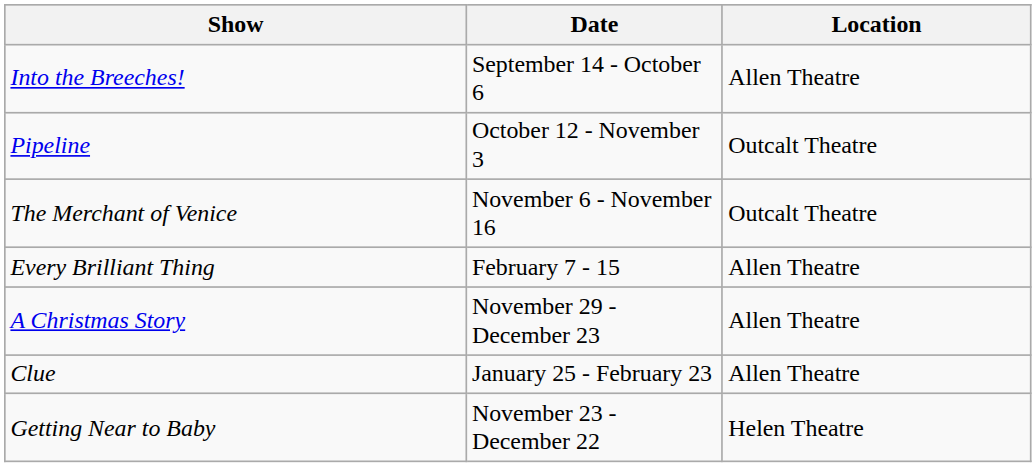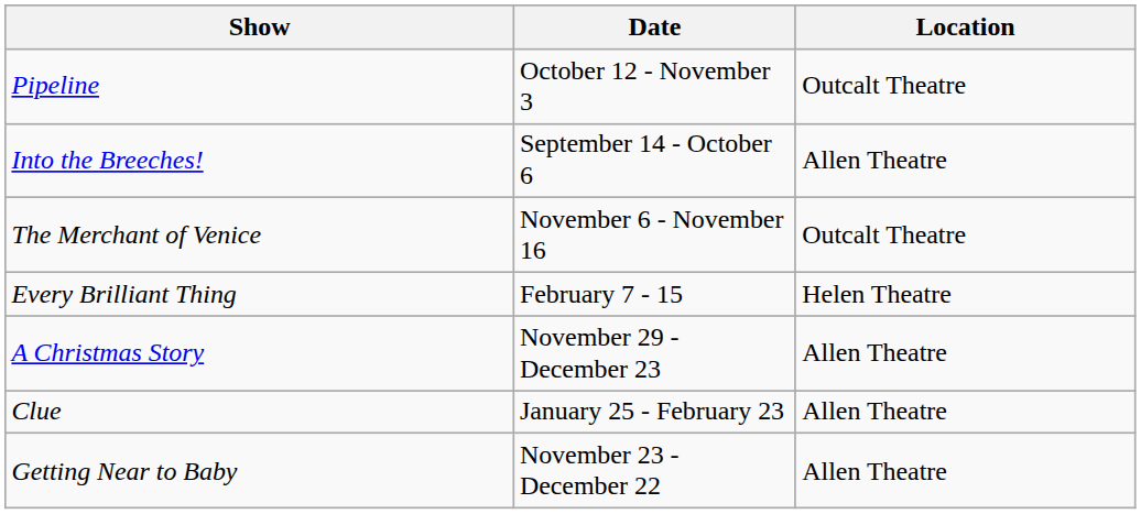rows swapped: Into the Breeches! <-> Pipeline
Every Brilliant Thing | Location: Allen Theatre -> Helen Theatre
Getting Near to Baby | Location: Helen Theatre -> Allen Theatre
